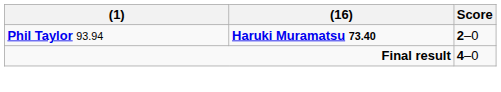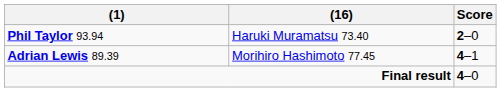Phil Taylor 93.94 | (16): bold -> normal
+ row: Adrian Lewis 89.39 | Morihiro Hashimoto 77.45 | 4–1
